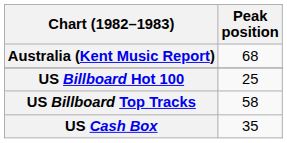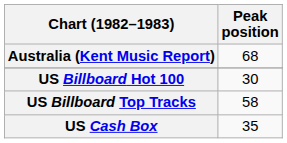US Billboard Hot 100 | Peak position: 25 -> 30
